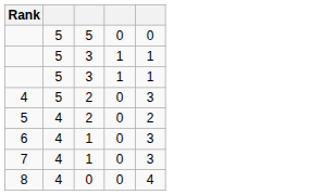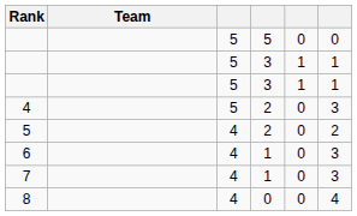+ column: Team
